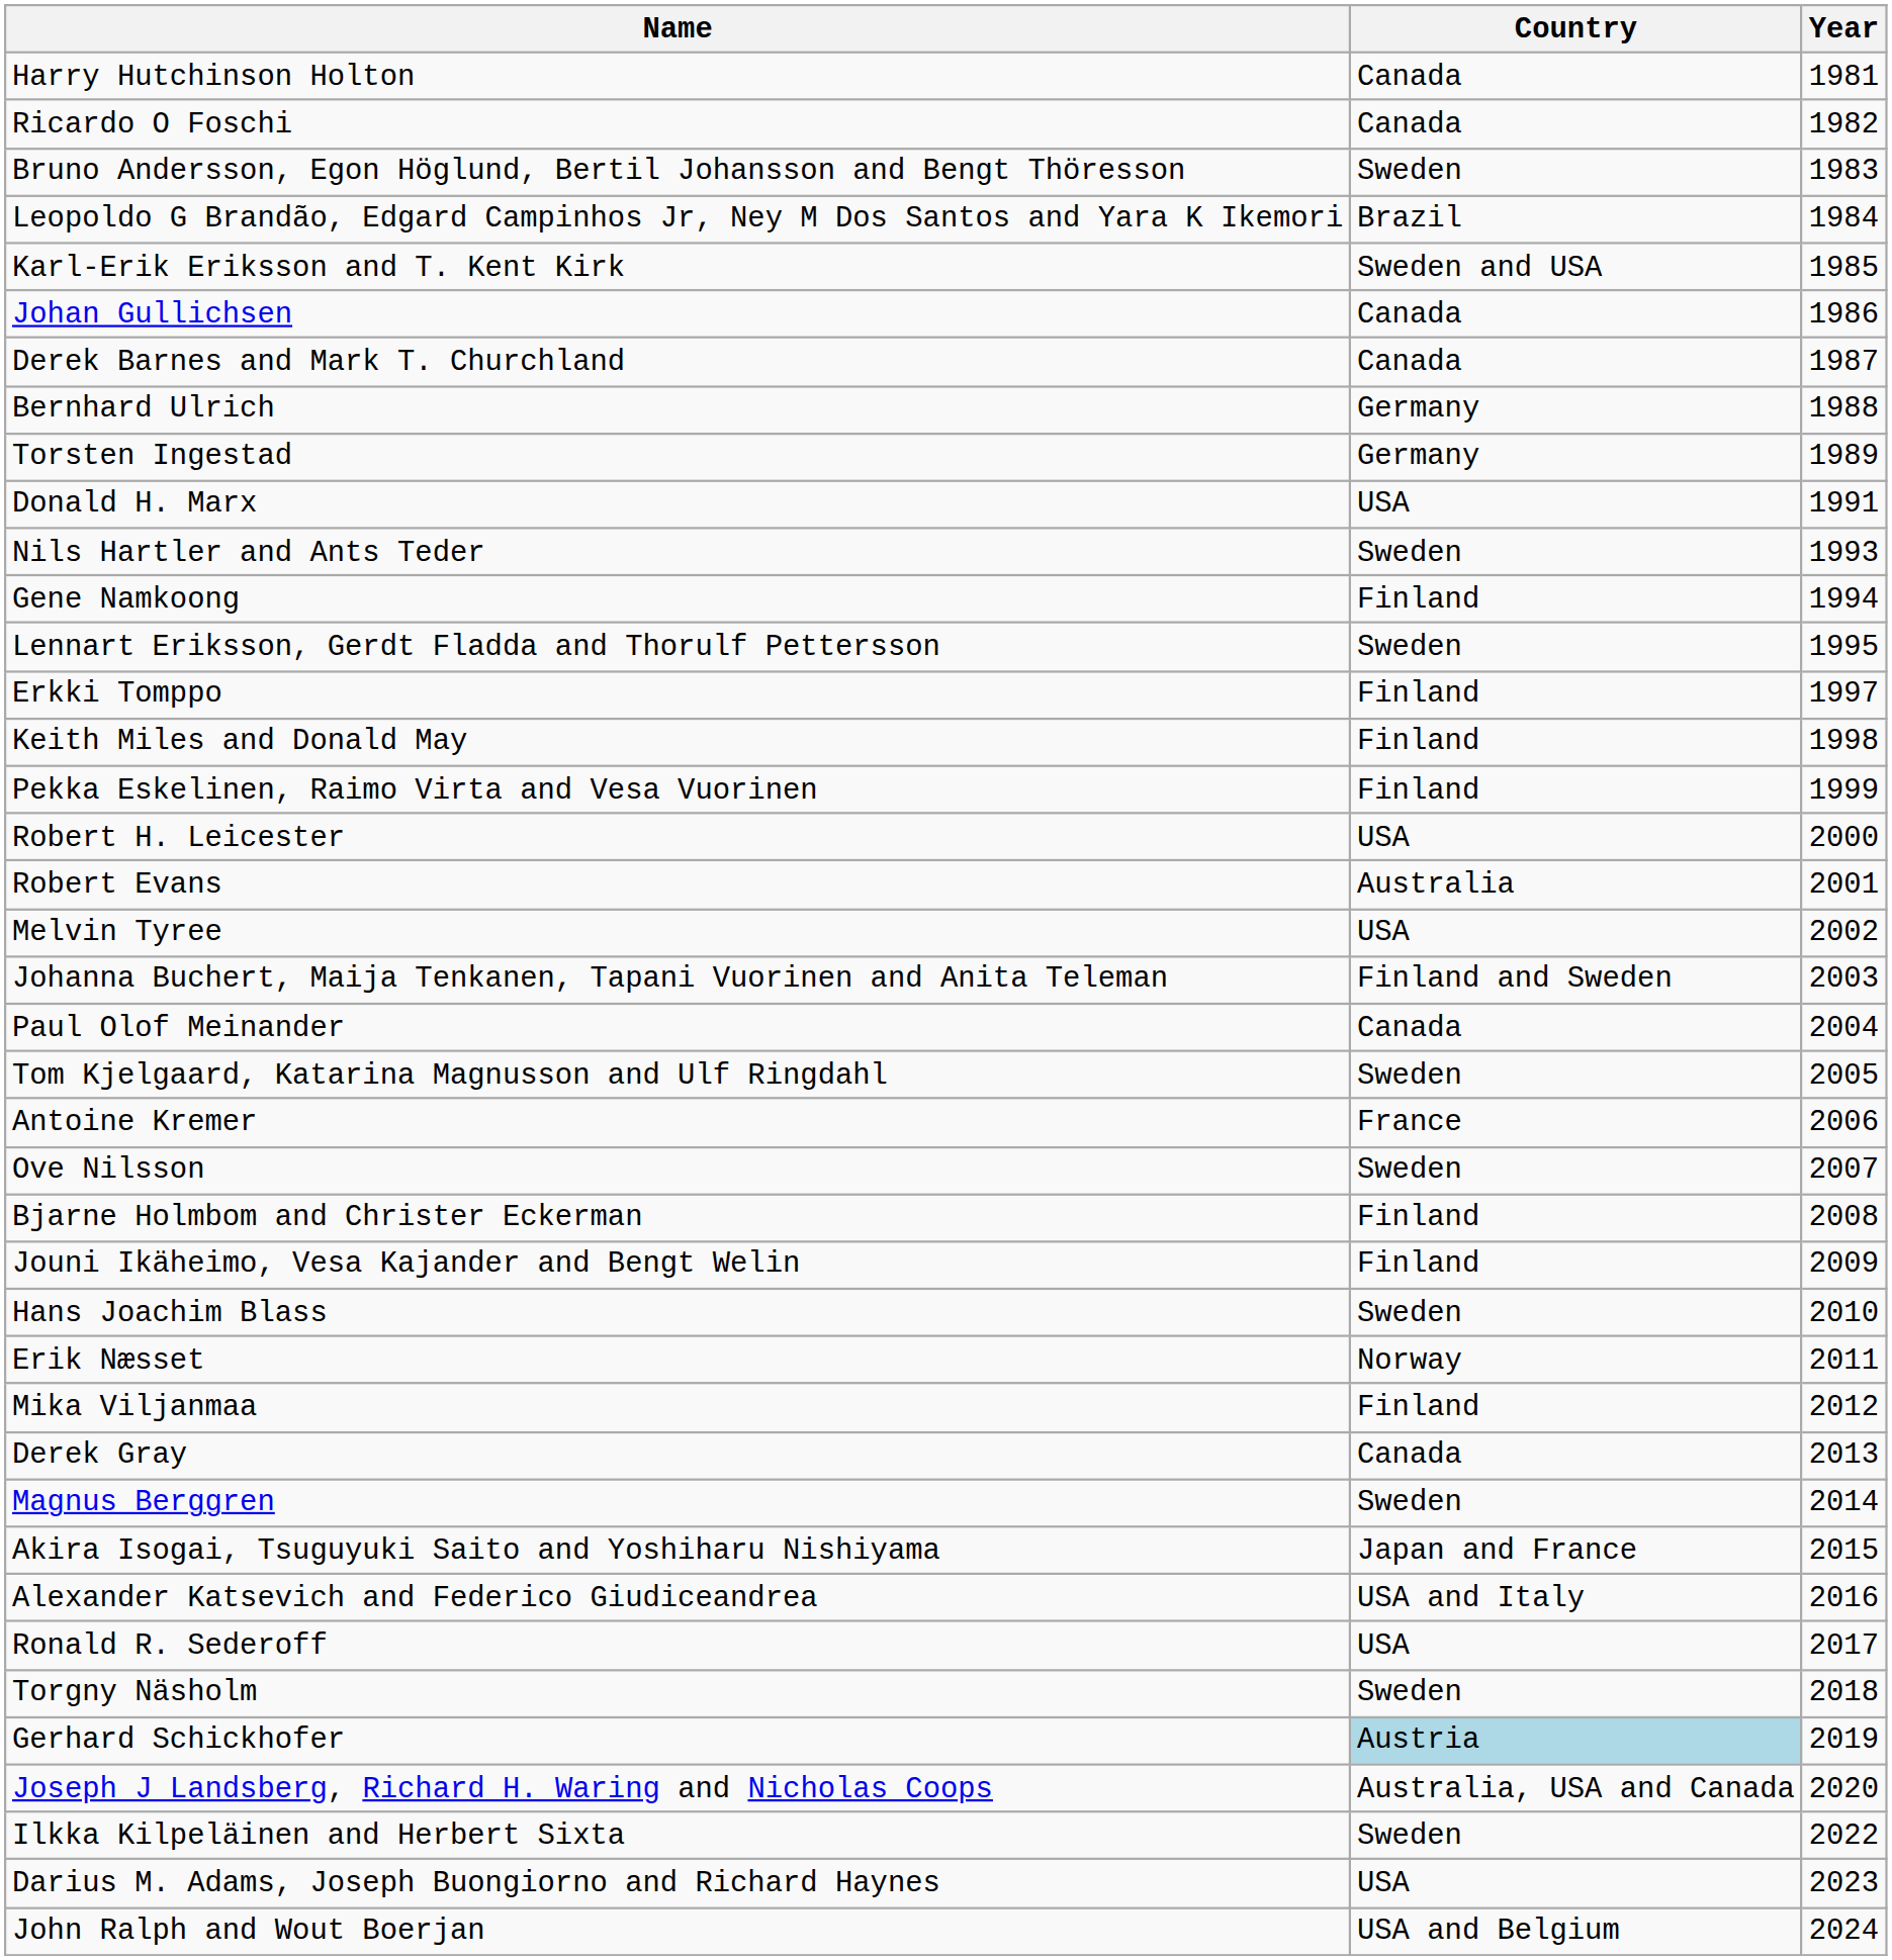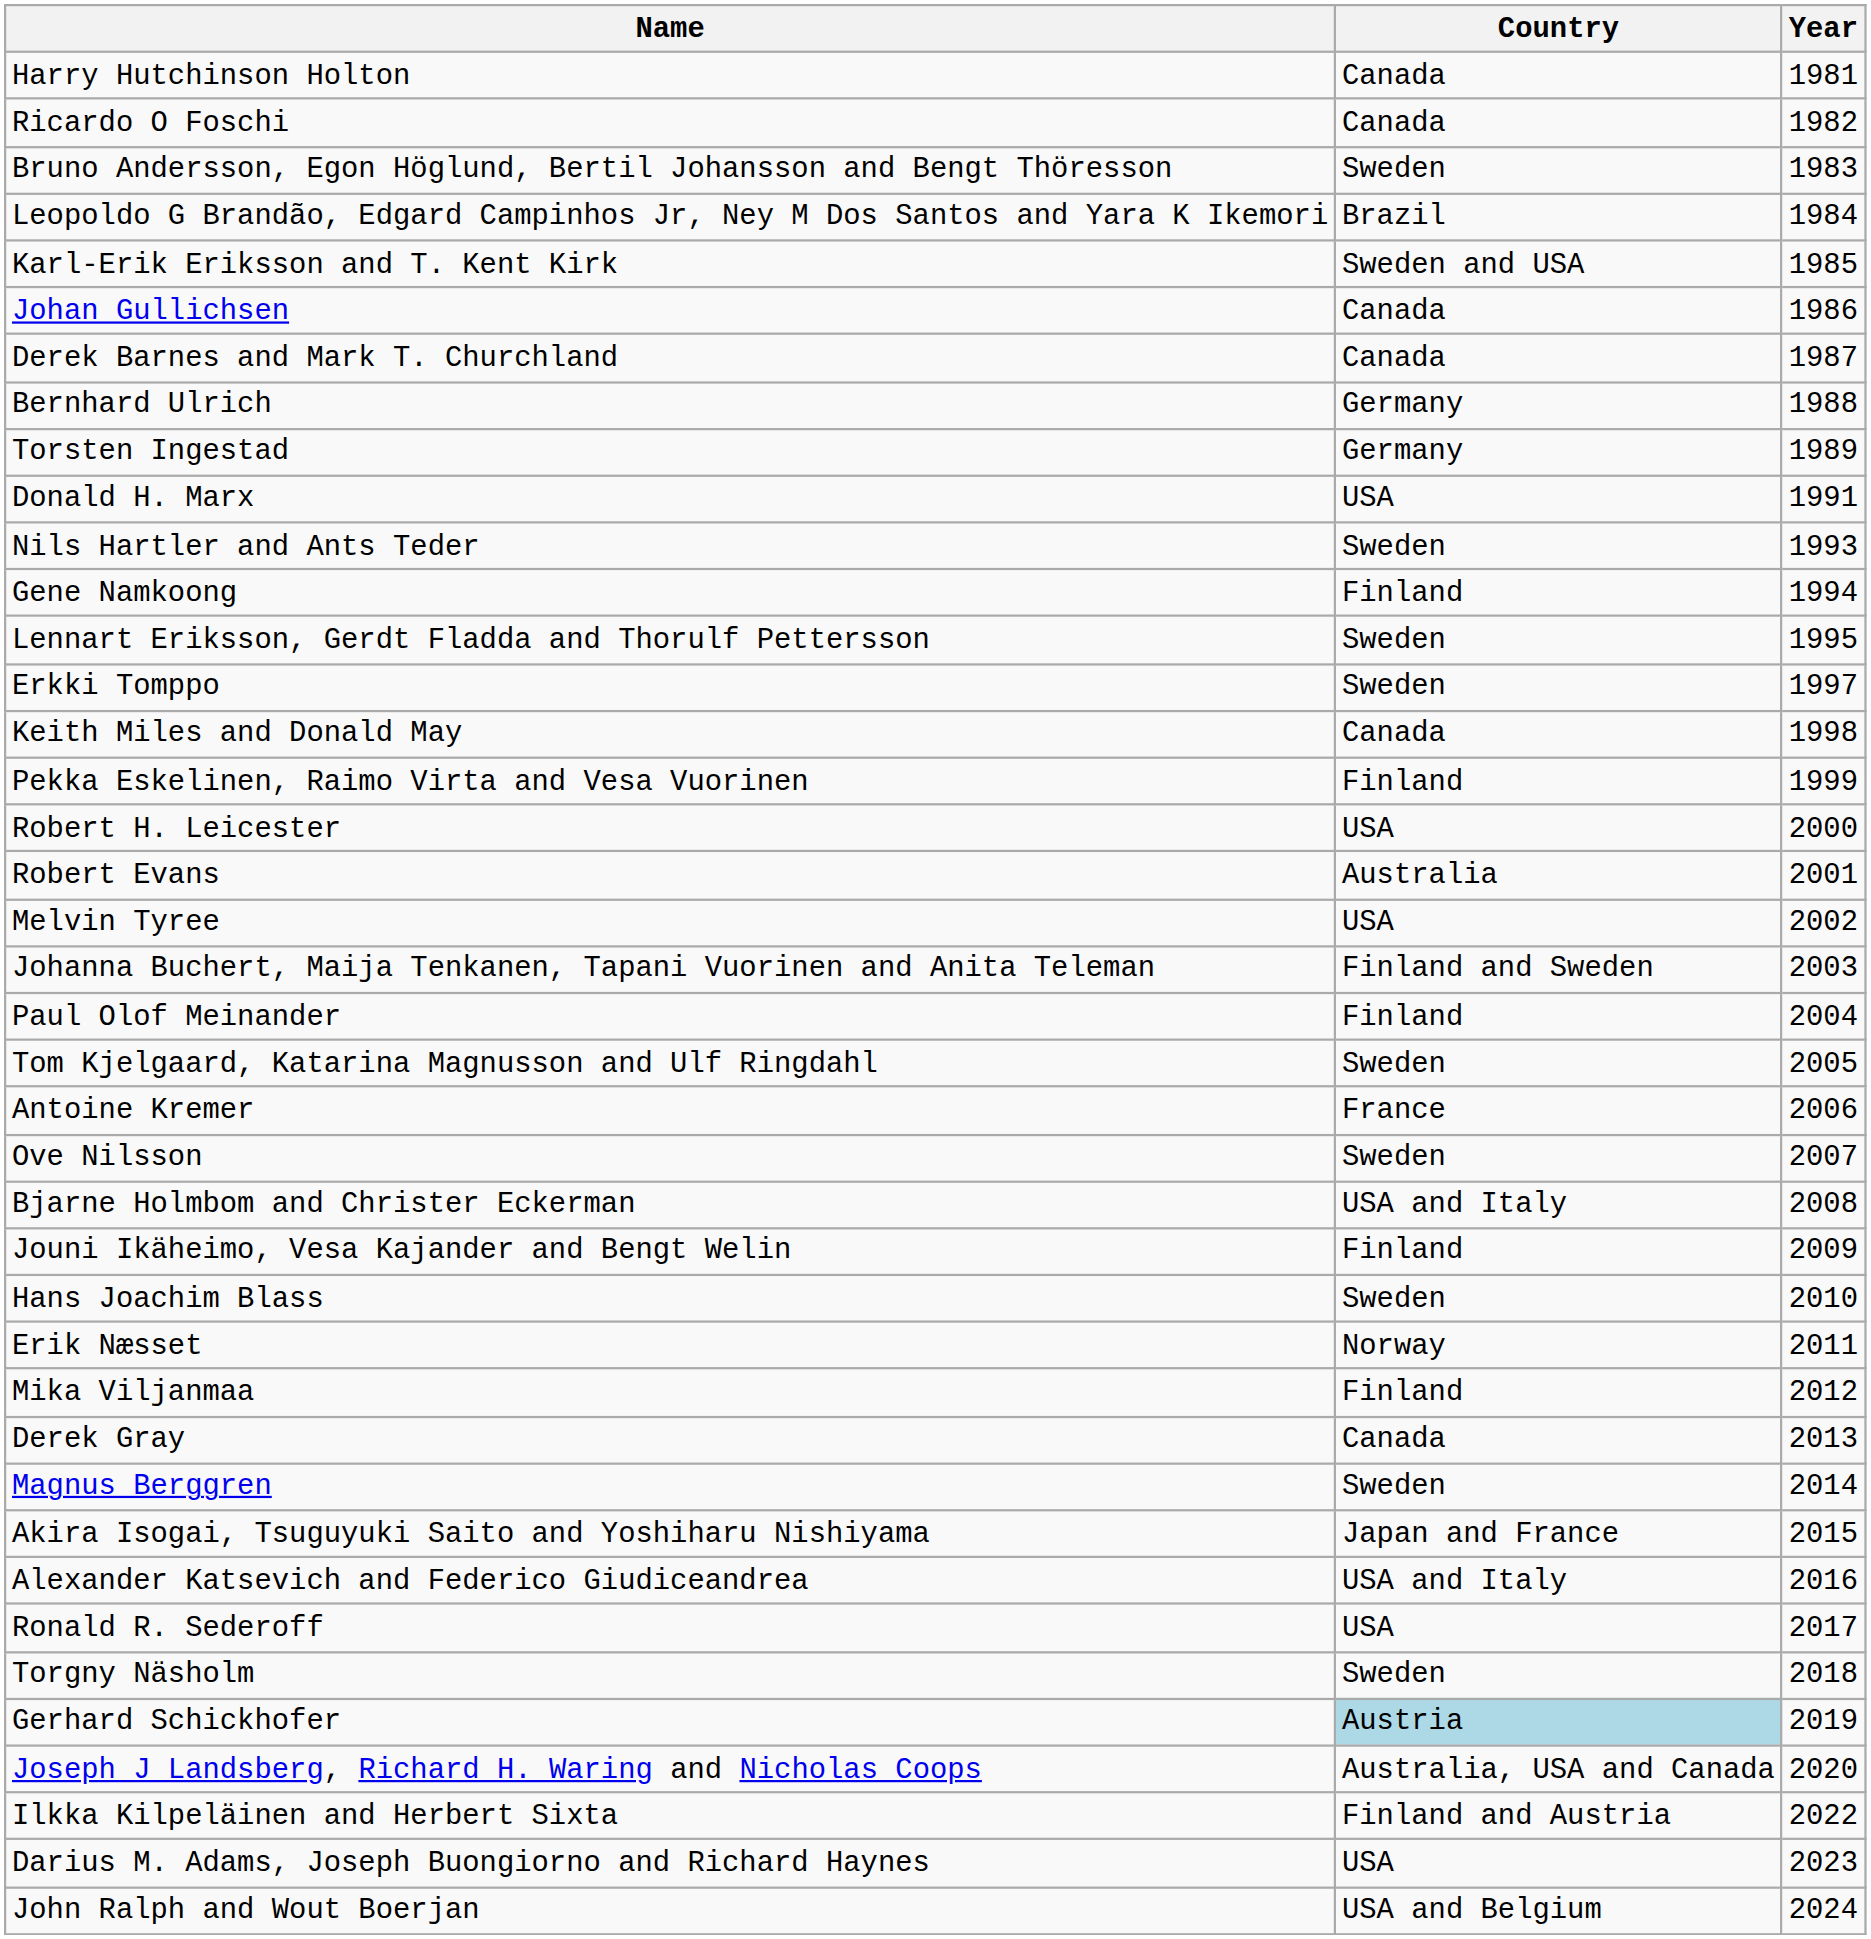Erkki Tomppo | Country: Finland -> Sweden
Keith Miles and Donald May | Country: Finland -> Canada
Paul Olof Meinander | Country: Canada -> Finland
Bjarne Holmbom and Christer Eckerman | Country: Finland -> USA and Italy
Ilkka Kilpeläinen and Herbert Sixta | Country: Sweden -> Finland and Austria
